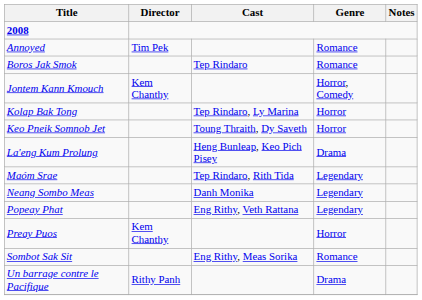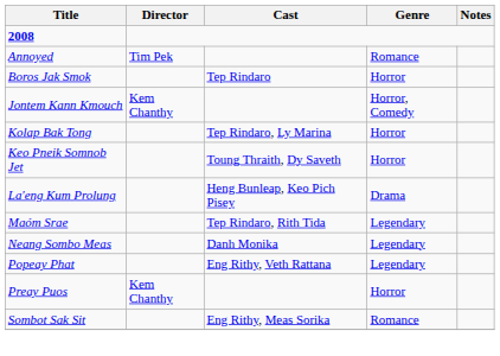Boros Jak Smok | Genre: Romance -> Horror
- row: Un barrage contre le Pacifique | Rithy Panh | Drama
